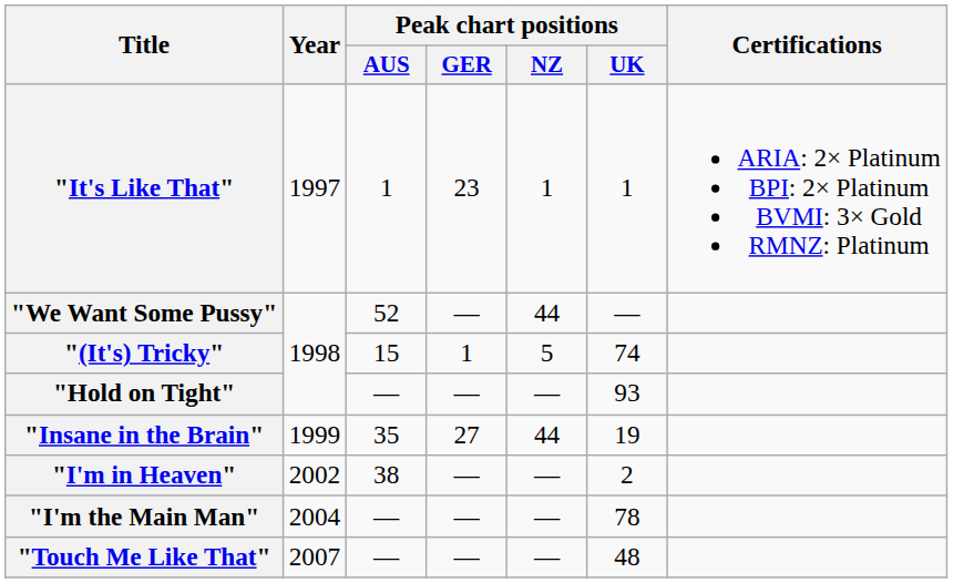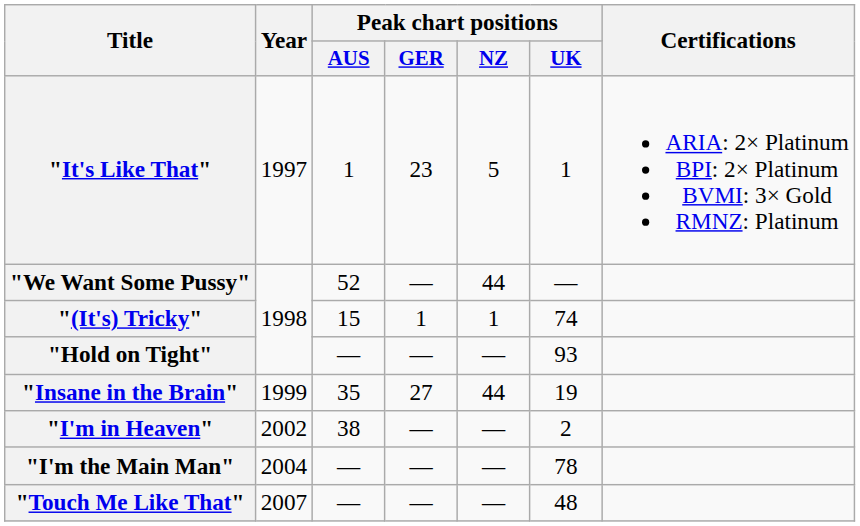"It's Like That" | Peak chart positions / NZ: 1 -> 5
"(It's) Tricky" | Peak chart positions / NZ: 5 -> 1
